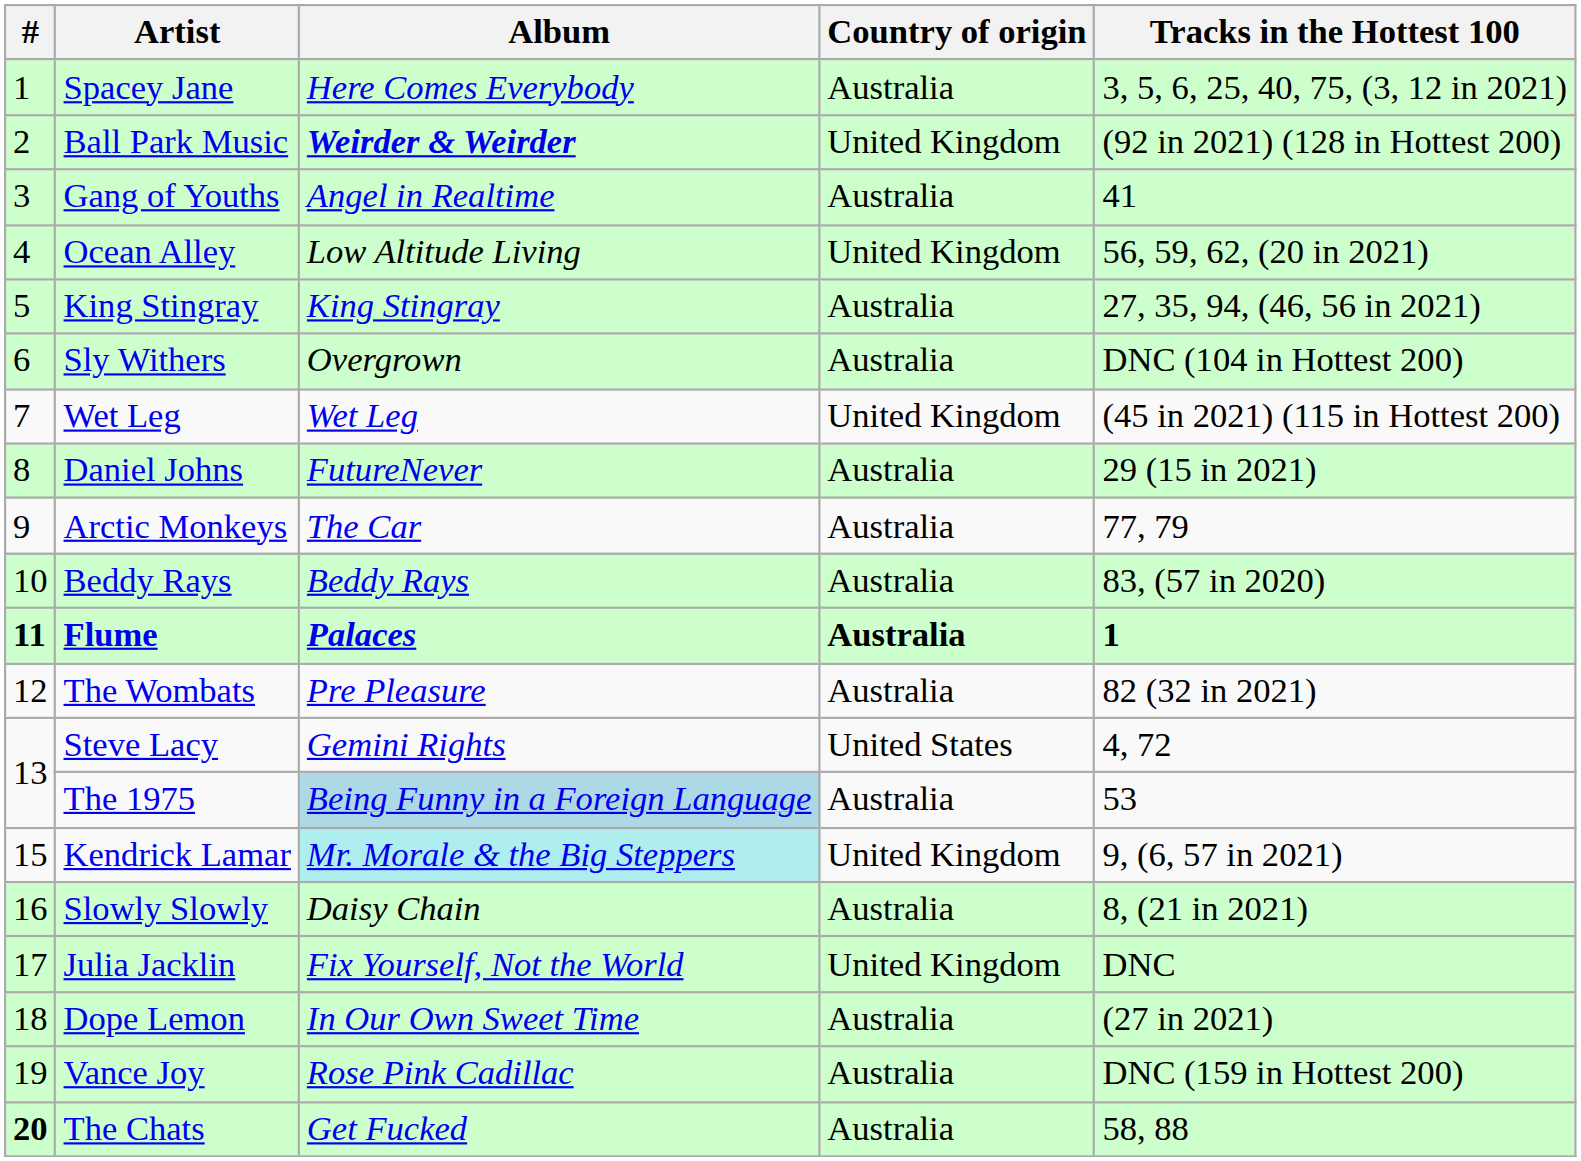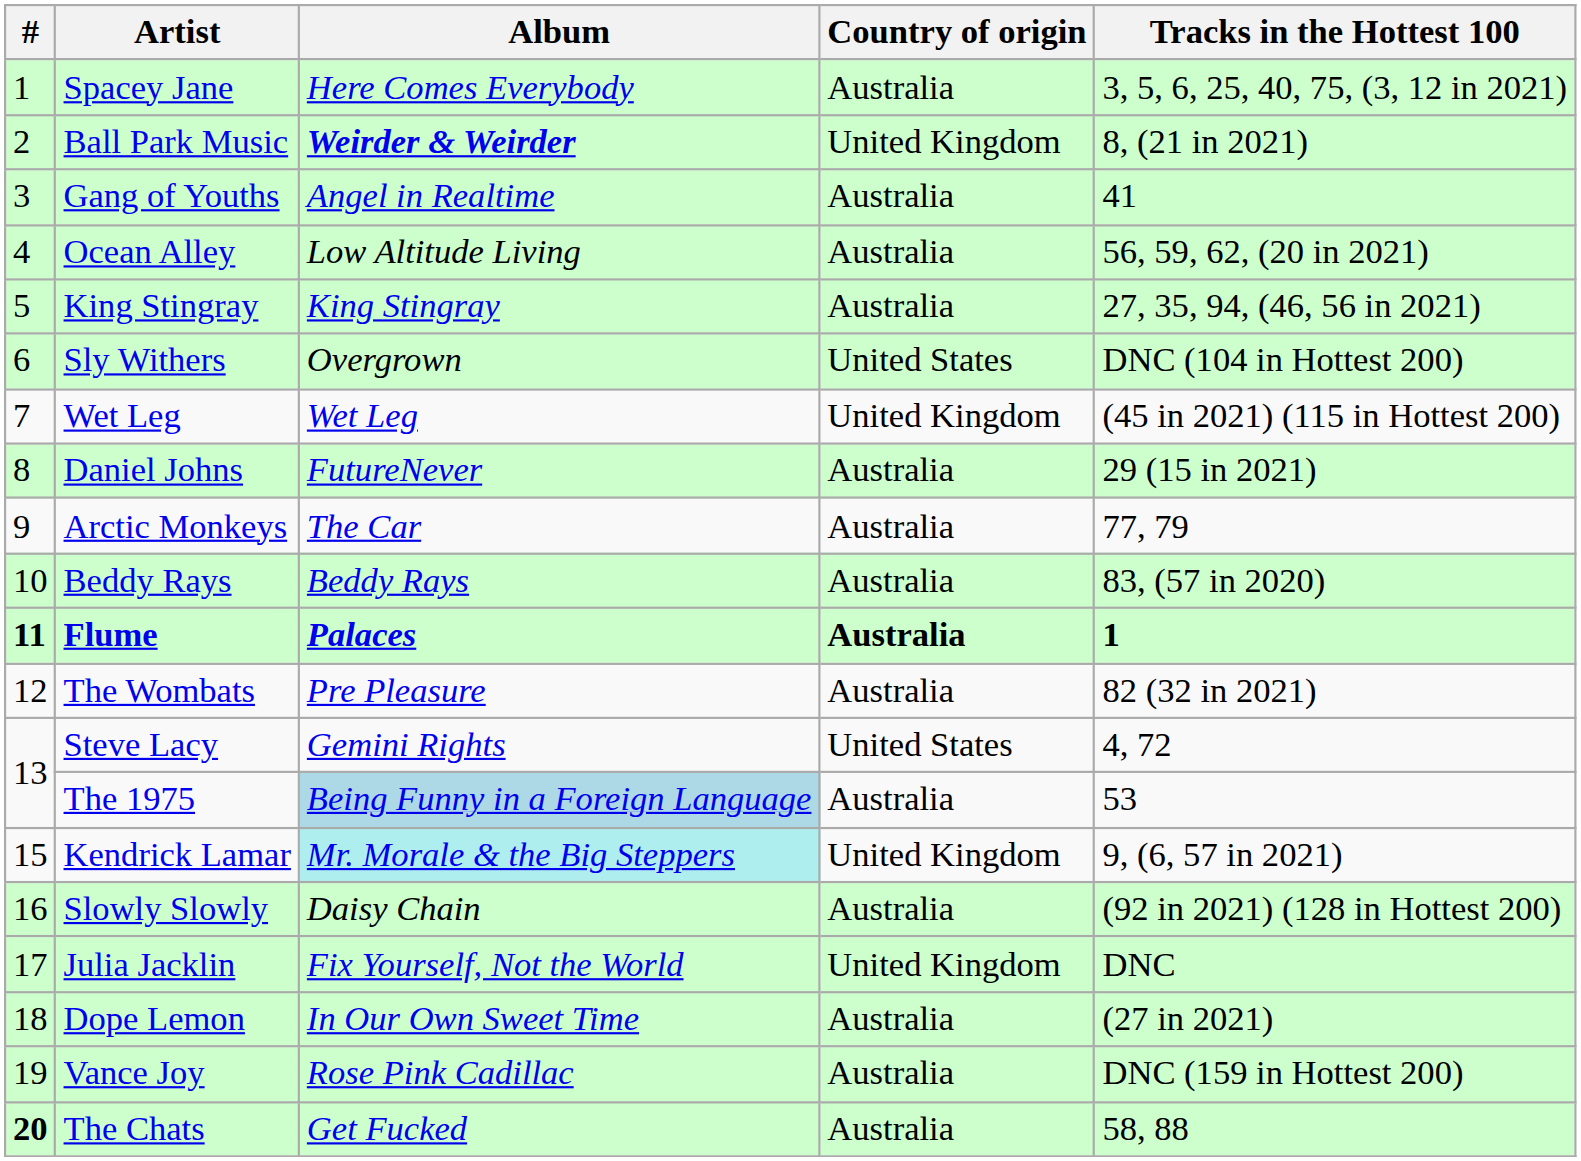Ball Park Music | Tracks in the Hottest 100: (92 in 2021) (128 in Hottest 200) -> 8, (21 in 2021)
Ocean Alley | Country of origin: United Kingdom -> Australia
Sly Withers | Country of origin: Australia -> United States
Slowly Slowly | Tracks in the Hottest 100: 8, (21 in 2021) -> (92 in 2021) (128 in Hottest 200)
